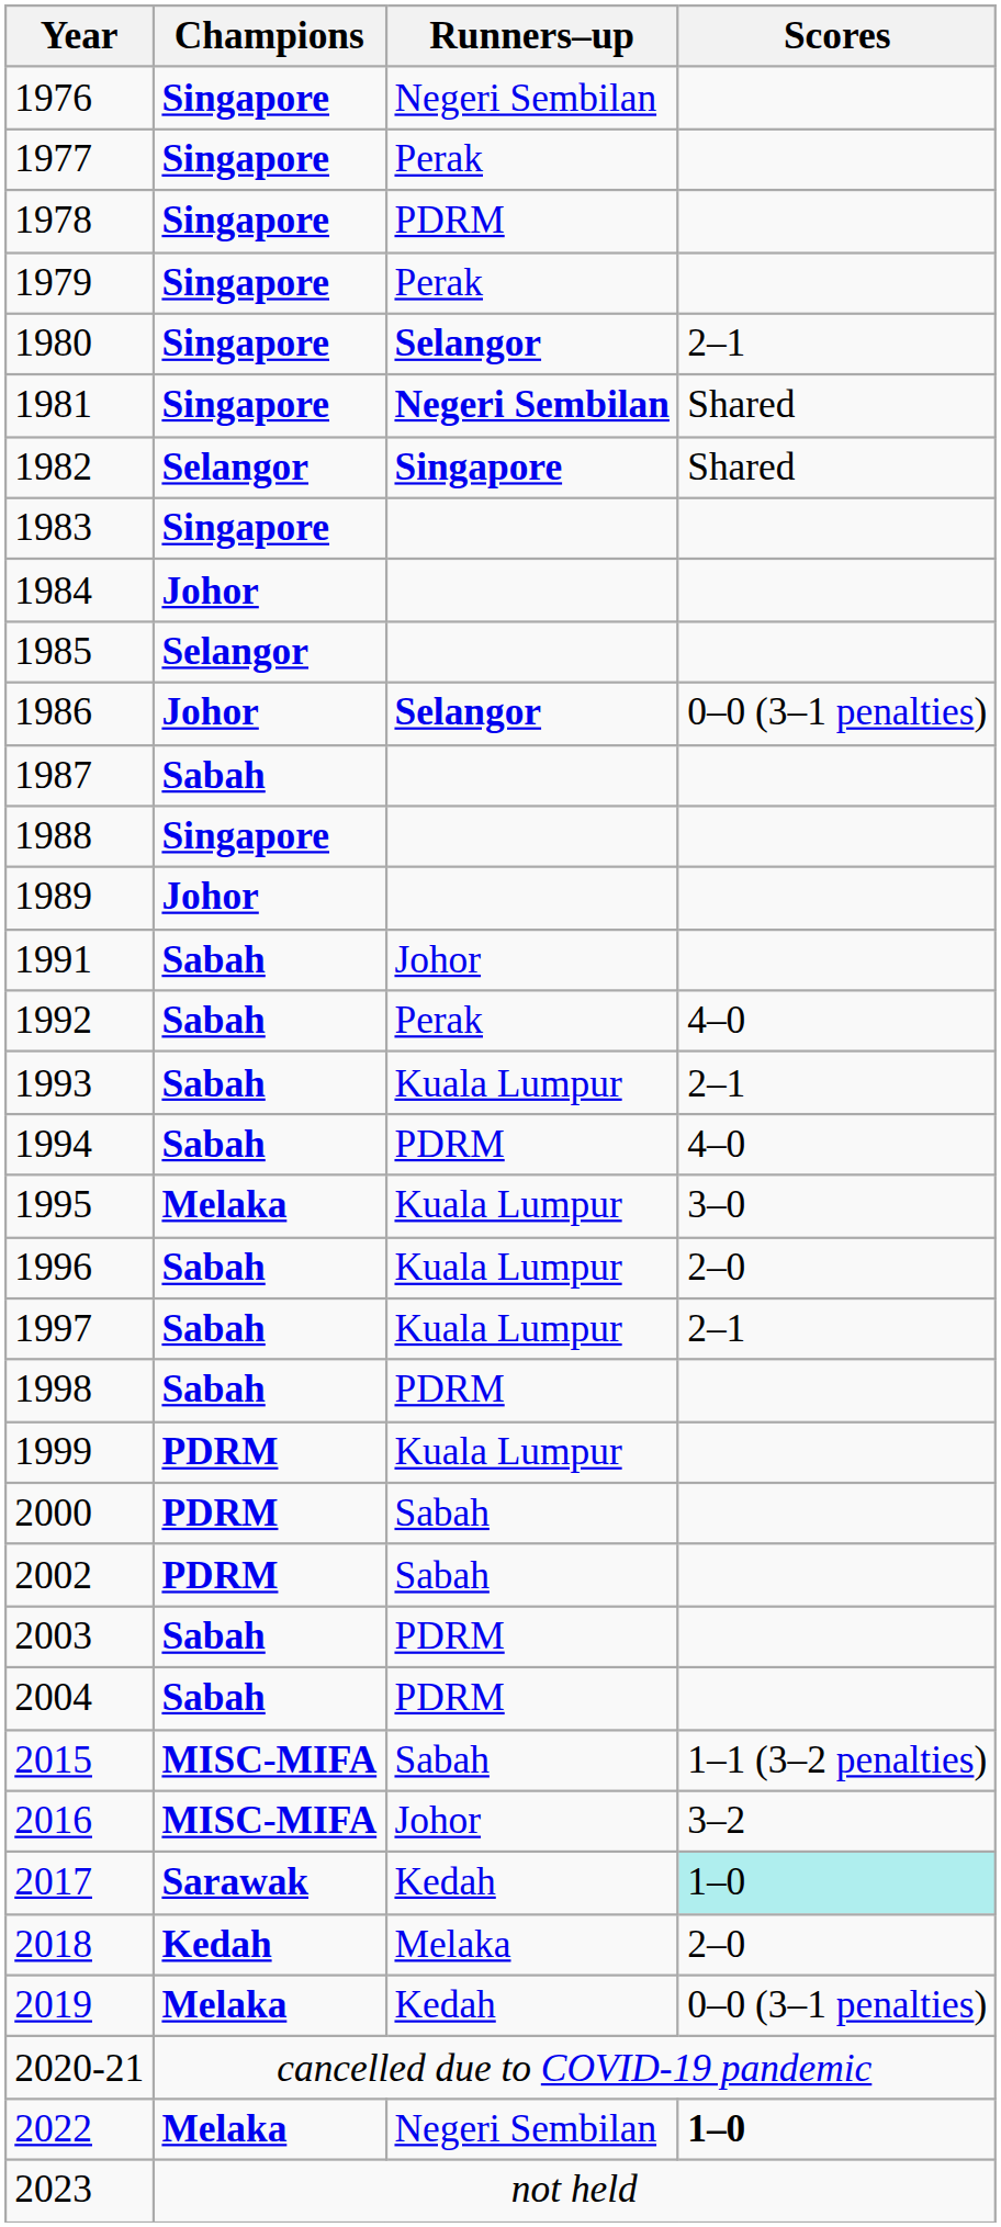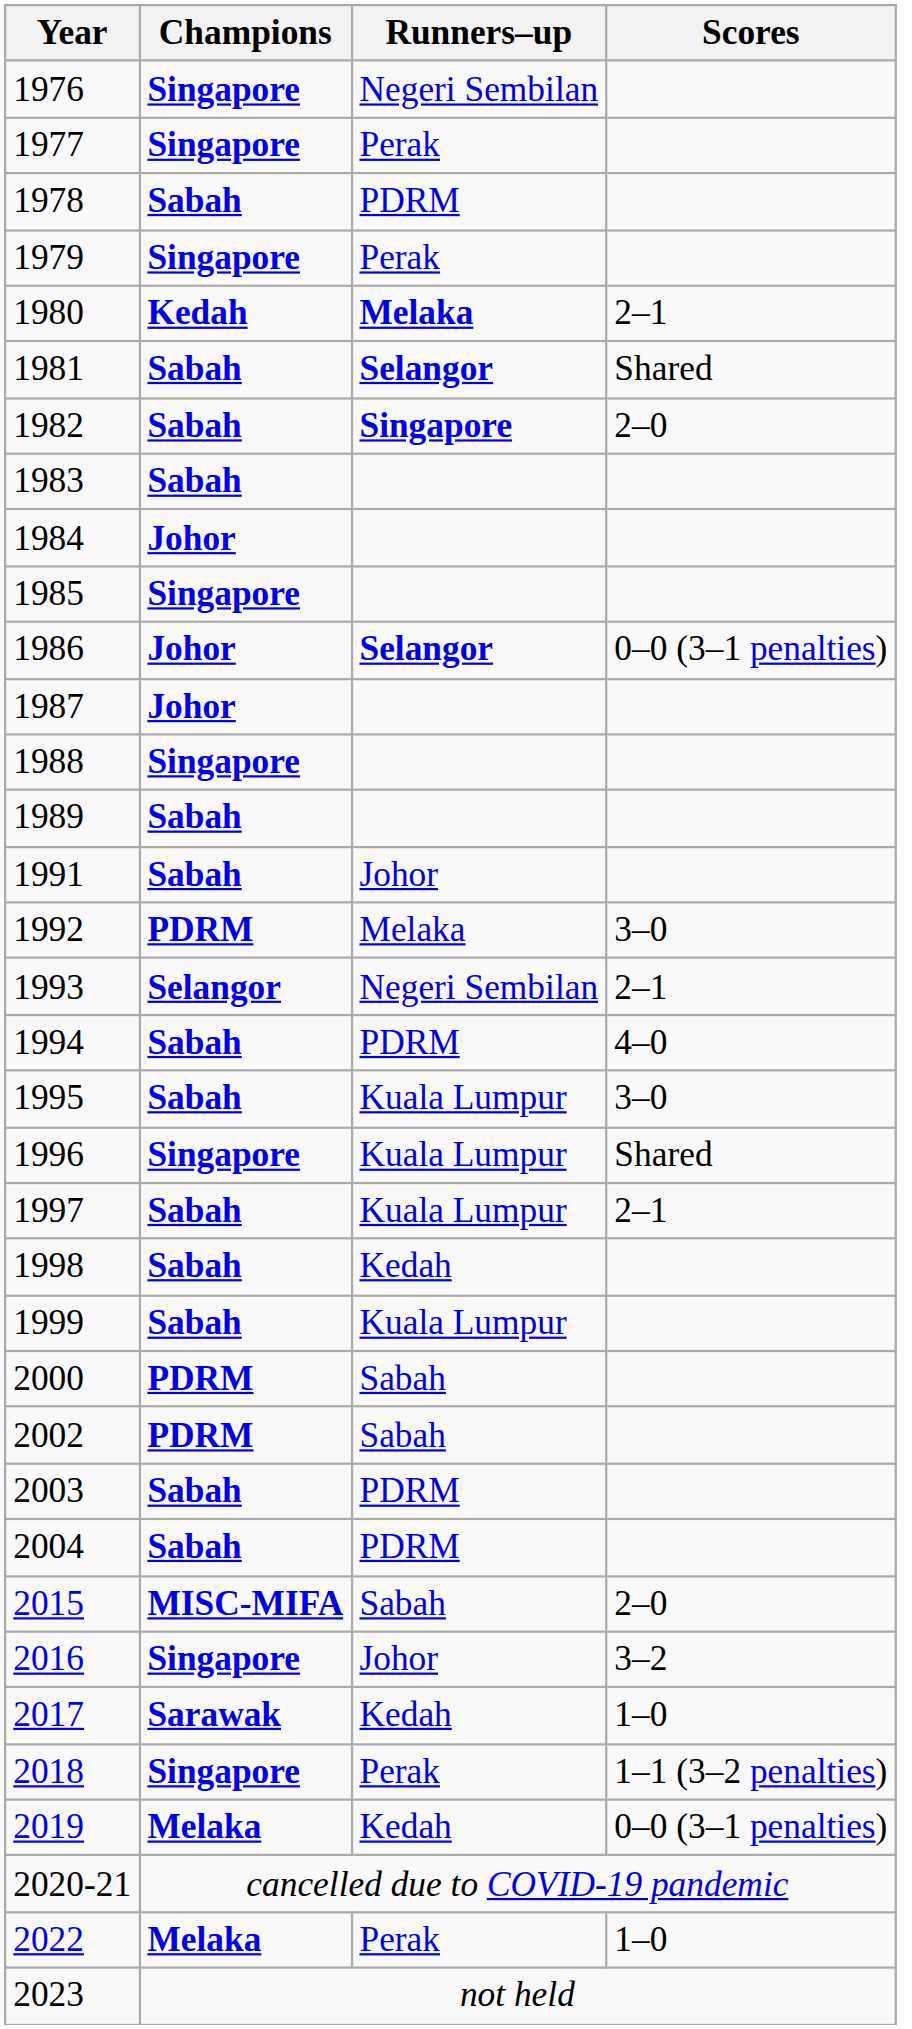1978 | Champions: Singapore -> Sabah
1980 | Champions: Singapore -> Kedah
1980 | Runners–up: Selangor -> Melaka
1981 | Champions: Singapore -> Sabah
1981 | Runners–up: Negeri Sembilan -> Selangor
1982 | Champions: Selangor -> Sabah
1982 | Scores: Shared -> 2–0
1983 | Champions: Singapore -> Sabah
1985 | Champions: Selangor -> Singapore
1987 | Champions: Sabah -> Johor
1989 | Champions: Johor -> Sabah
1992 | Champions: Sabah -> PDRM
1992 | Runners–up: Perak -> Melaka
1992 | Scores: 4–0 -> 3–0
1993 | Champions: Sabah -> Selangor
1993 | Runners–up: Kuala Lumpur -> Negeri Sembilan
1995 | Champions: Melaka -> Sabah
1996 | Champions: Sabah -> Singapore
1996 | Scores: 2–0 -> Shared
1998 | Runners–up: PDRM -> Kedah
1999 | Champions: PDRM -> Sabah
2015 | Scores: 1–1 (3–2 penalties) -> 2–0
2016 | Champions: MISC-MIFA -> Singapore
2017 | Scores: paleturquoise background -> no background
2018 | Champions: Kedah -> Singapore
2018 | Runners–up: Melaka -> Perak
2018 | Scores: 2–0 -> 1–1 (3–2 penalties)
2022 | Runners–up: Negeri Sembilan -> Perak
2022 | Scores: bold -> normal
